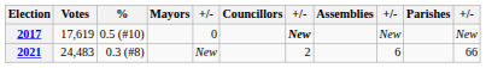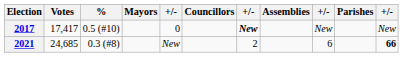2017 | Votes: 17,619 -> 17,417
2021 | Votes: 24,483 -> 24,685
2021 | column 11: normal -> bold
